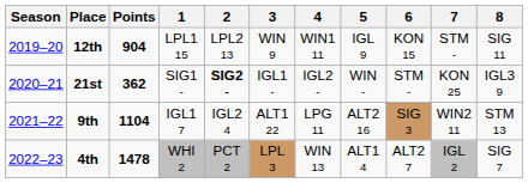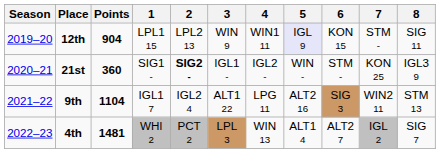12th | 5: no background -> lavender background
21st | Points: 362 -> 360
4th | Points: 1478 -> 1481
